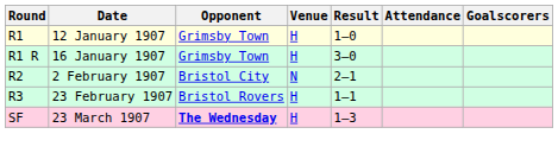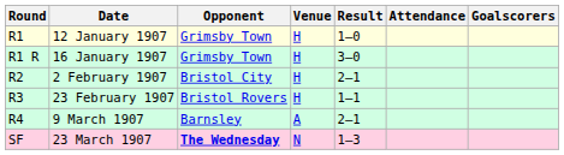2 February 1907 | Venue: N -> H
+ row: R4 | 9 March 1907 | Barnsley | A | 2–1
23 March 1907 | Venue: H -> N
